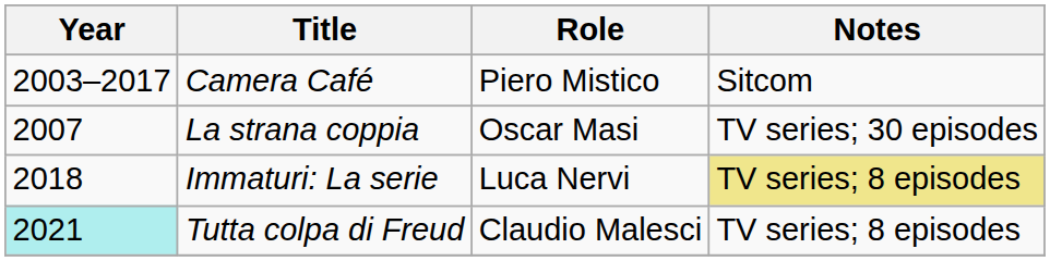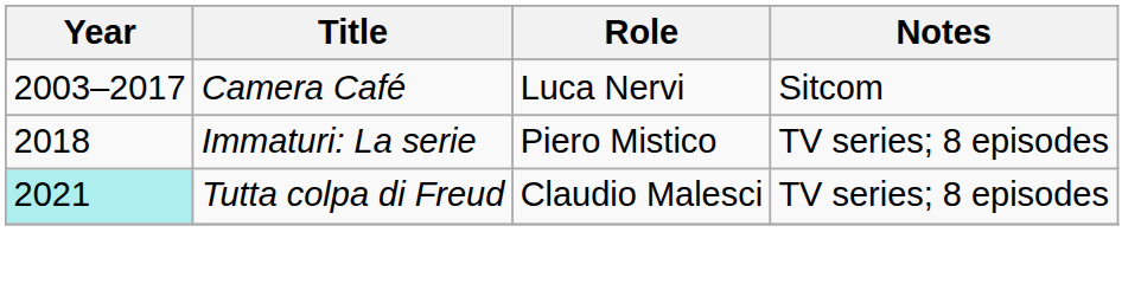Camera Café | Role: Piero Mistico -> Luca Nervi
- row: 2007 | La strana coppia | Oscar Masi | TV series; 30 episodes
Immaturi: La serie | Role: Luca Nervi -> Piero Mistico
Immaturi: La serie | Notes: khaki background -> no background
